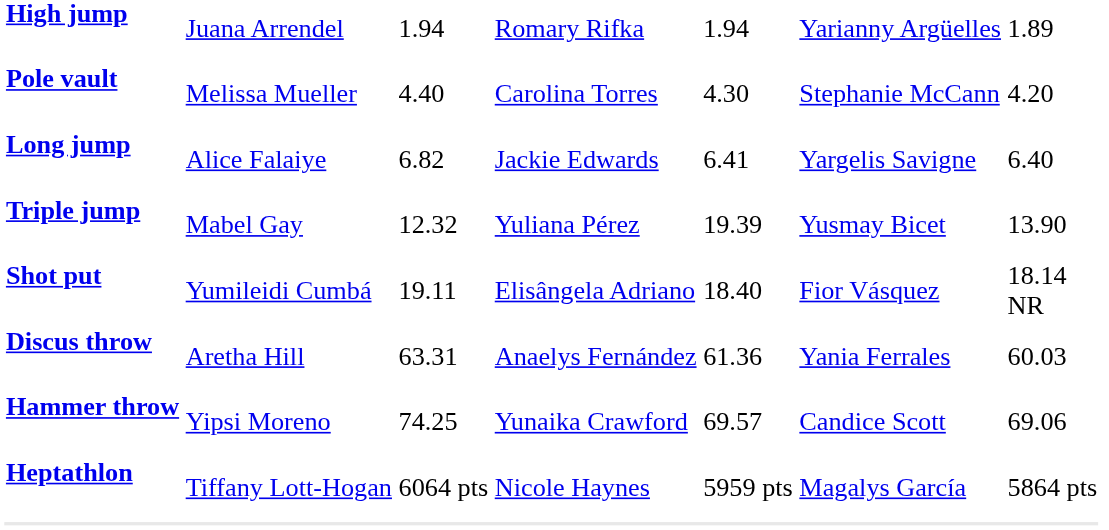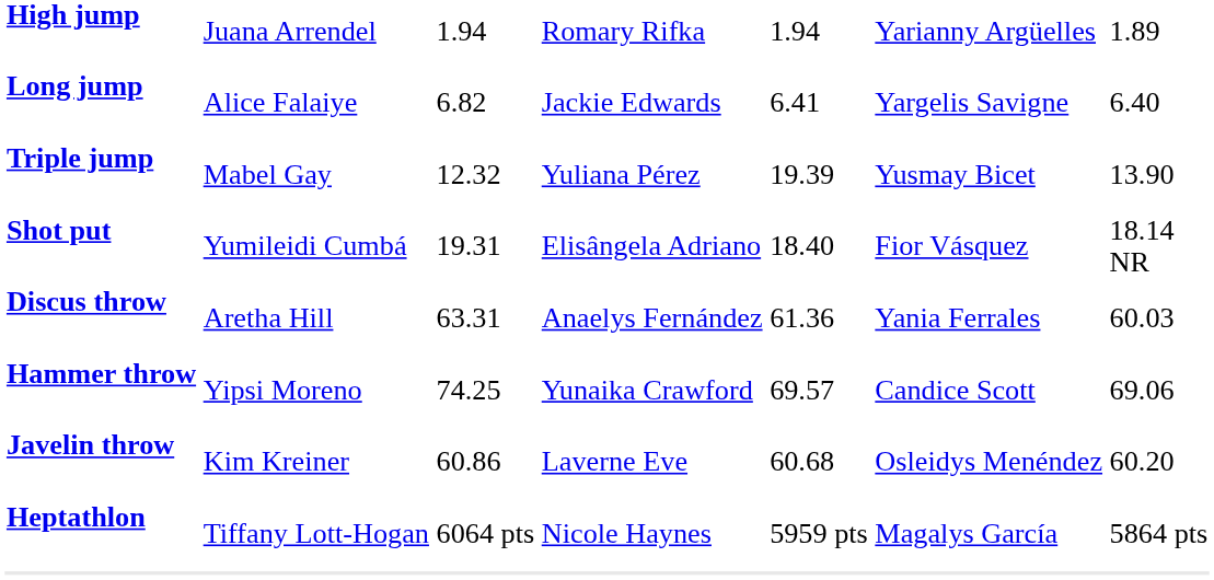- row: Pole vault | Melissa Mueller | 4.40 | Carolina Torres | 4.30 | Stephanie McCann | 4.20
Shot put | column 3: 19.11 -> 19.31
+ row: Javelin throw | Kim Kreiner | 60.86 | Laverne Eve | 60.68 | Osleidys Menéndez | 60.20
